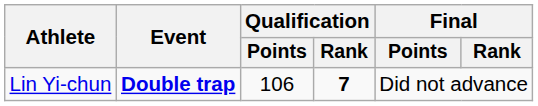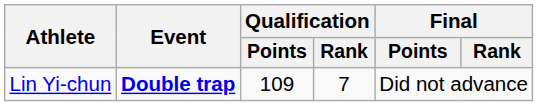Lin Yi-chun | Qualification / Points: 106 -> 109
Lin Yi-chun | Qualification / Rank: bold -> normal
